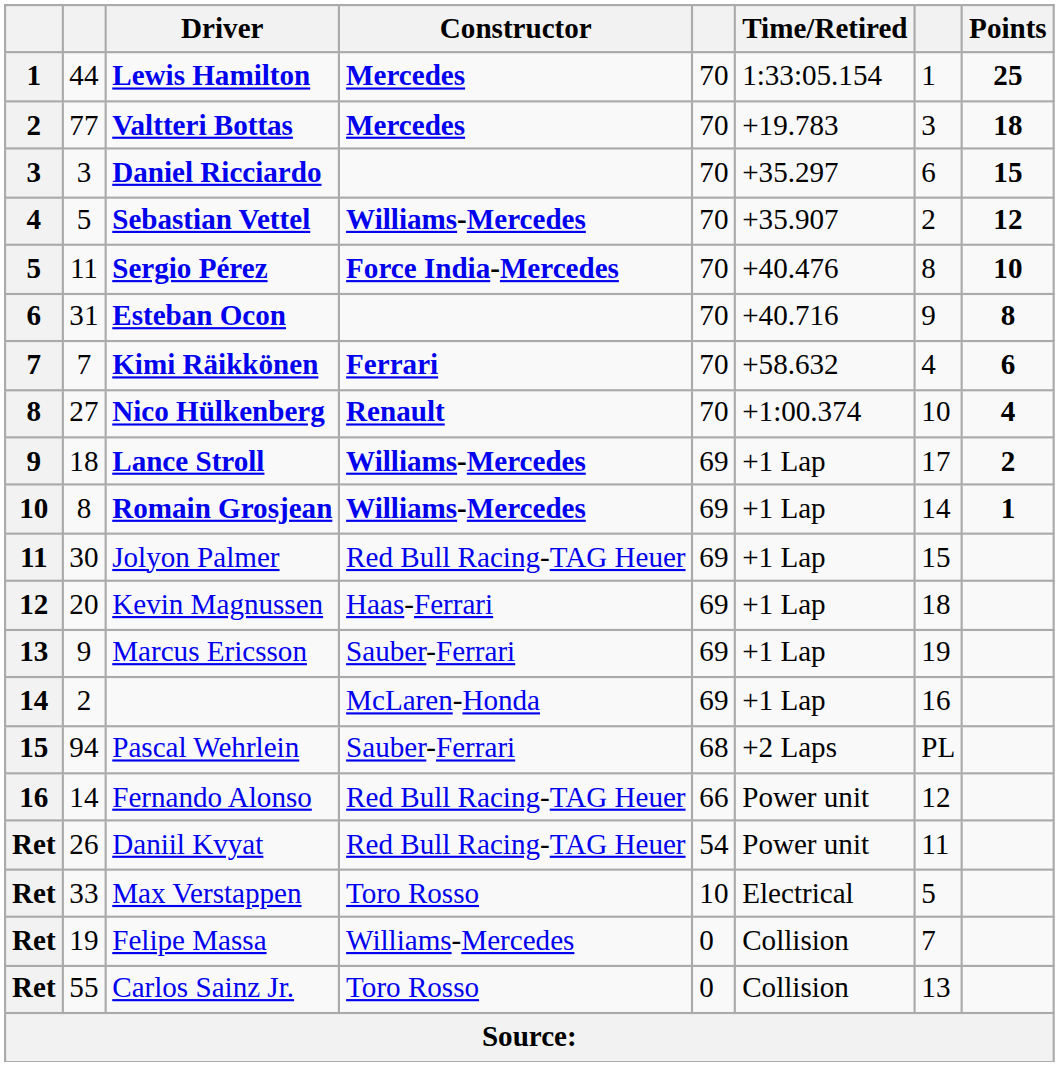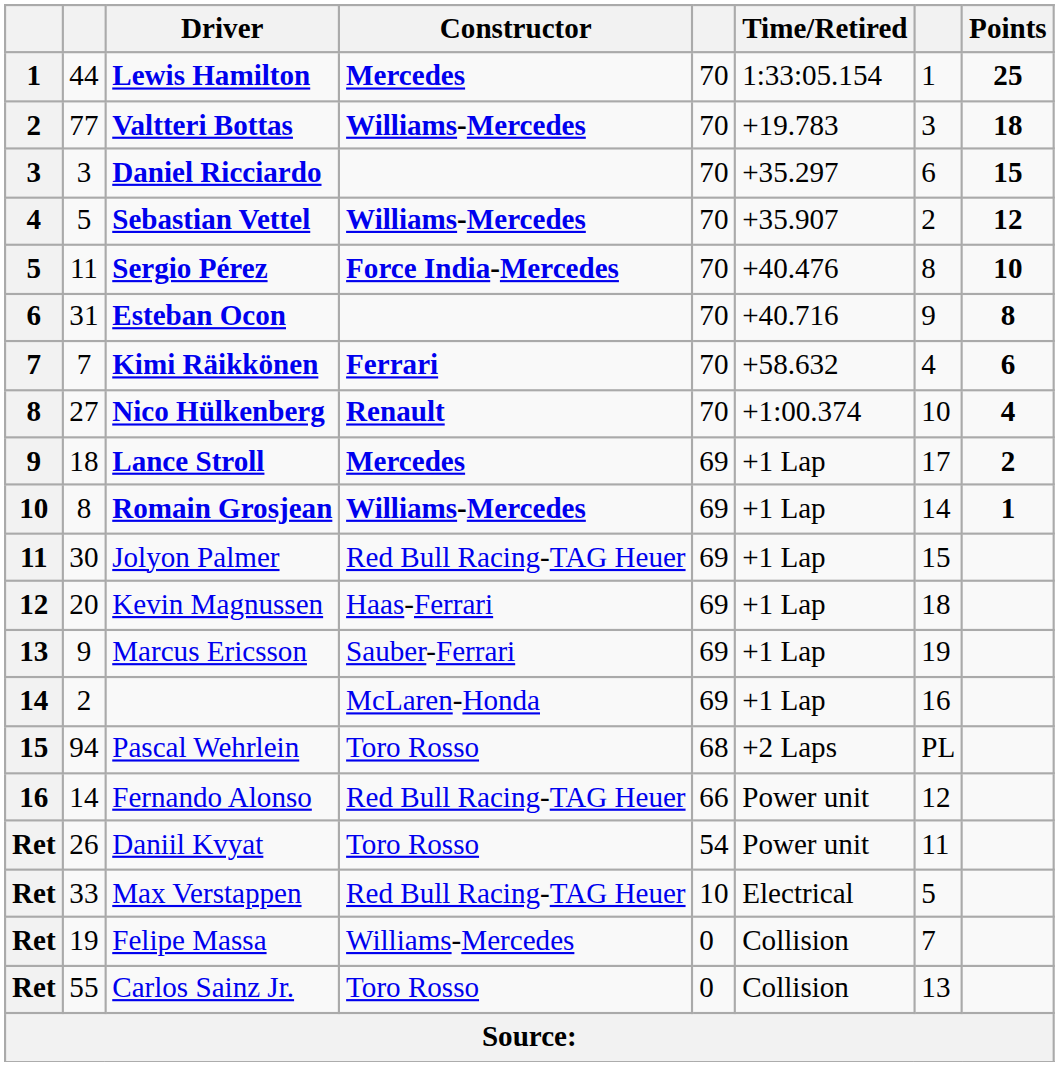Valtteri Bottas | Constructor: Mercedes -> Williams-Mercedes
Lance Stroll | Constructor: Williams-Mercedes -> Mercedes
Pascal Wehrlein | Constructor: Sauber-Ferrari -> Toro Rosso
Daniil Kvyat | Constructor: Red Bull Racing-TAG Heuer -> Toro Rosso
Max Verstappen | Constructor: Toro Rosso -> Red Bull Racing-TAG Heuer
